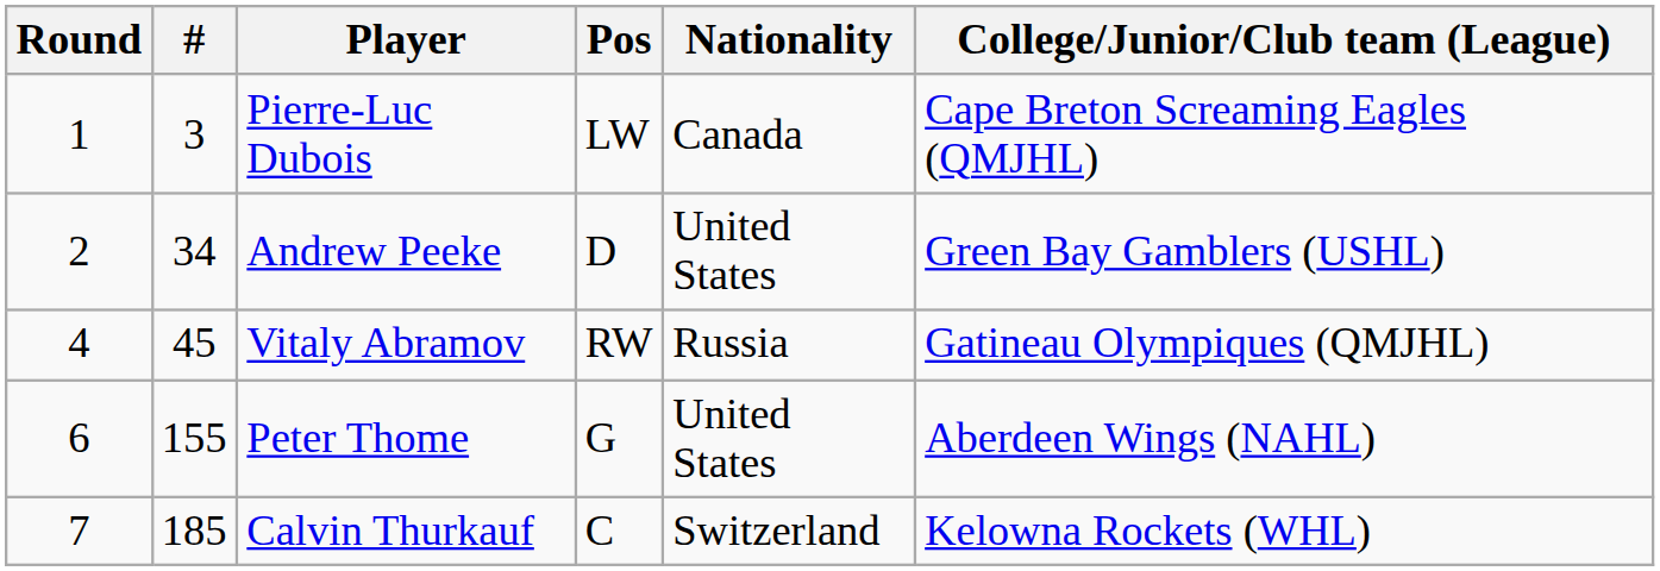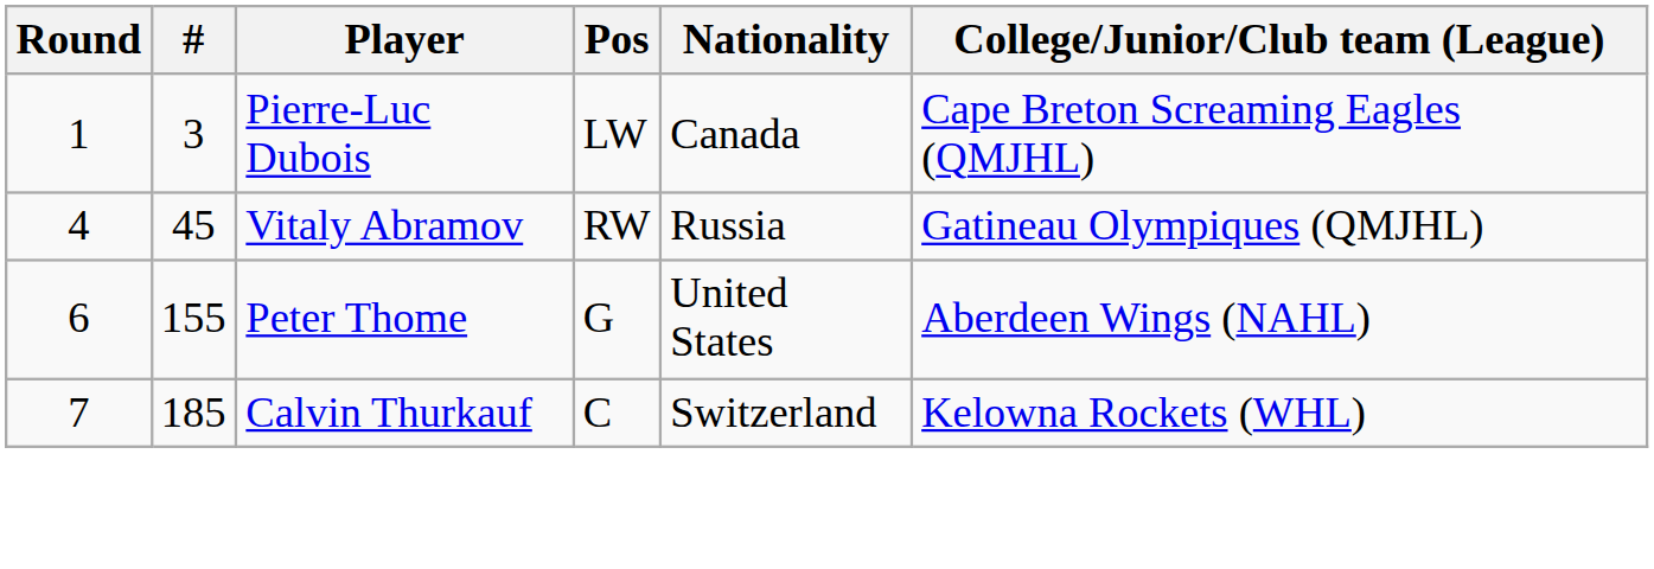- row: 2 | 34 | Andrew Peeke | D | United States | Green Bay Gamblers (USHL)
